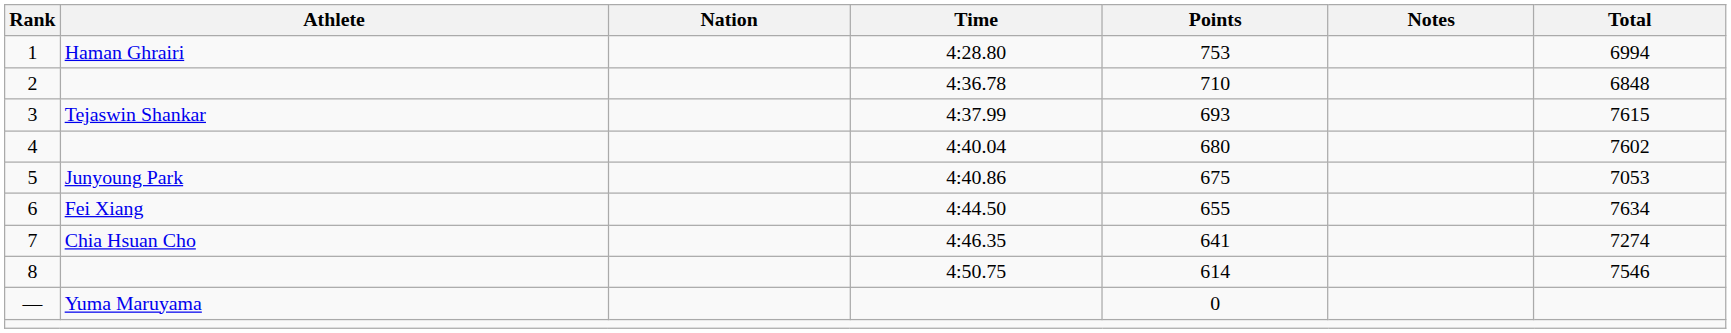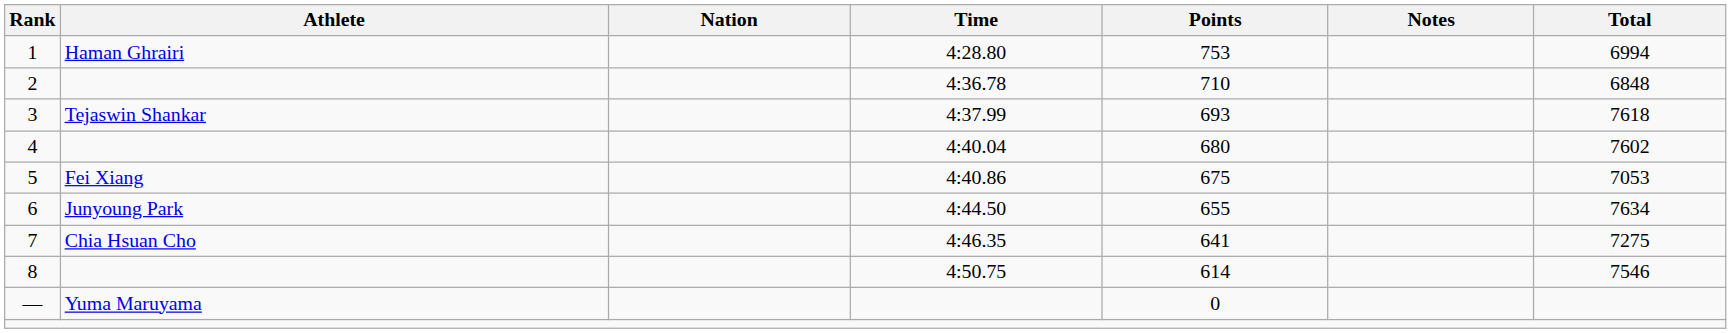3 | Total: 7615 -> 7618
5 | Athlete: Junyoung Park -> Fei Xiang
6 | Athlete: Fei Xiang -> Junyoung Park
7 | Total: 7274 -> 7275
